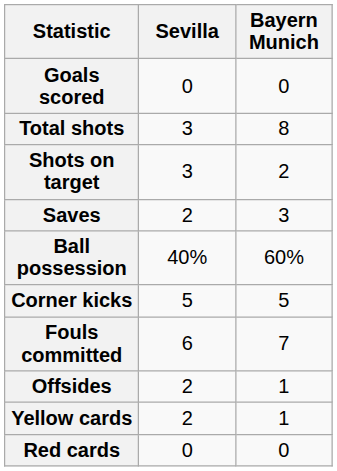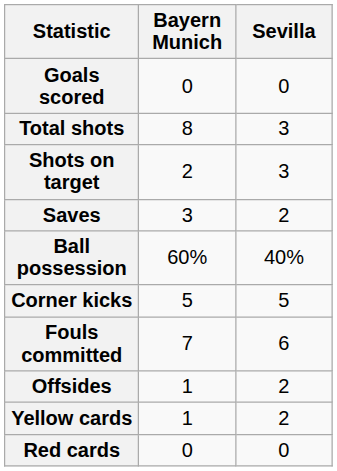columns swapped: Bayern Munich <-> Sevilla
